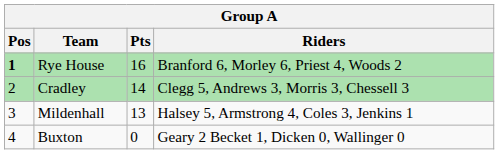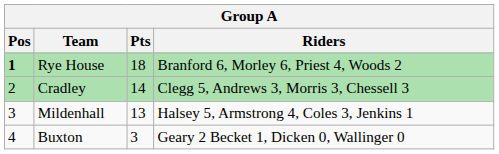Rye House | Pts: 16 -> 18
Buxton | Pts: 0 -> 3
